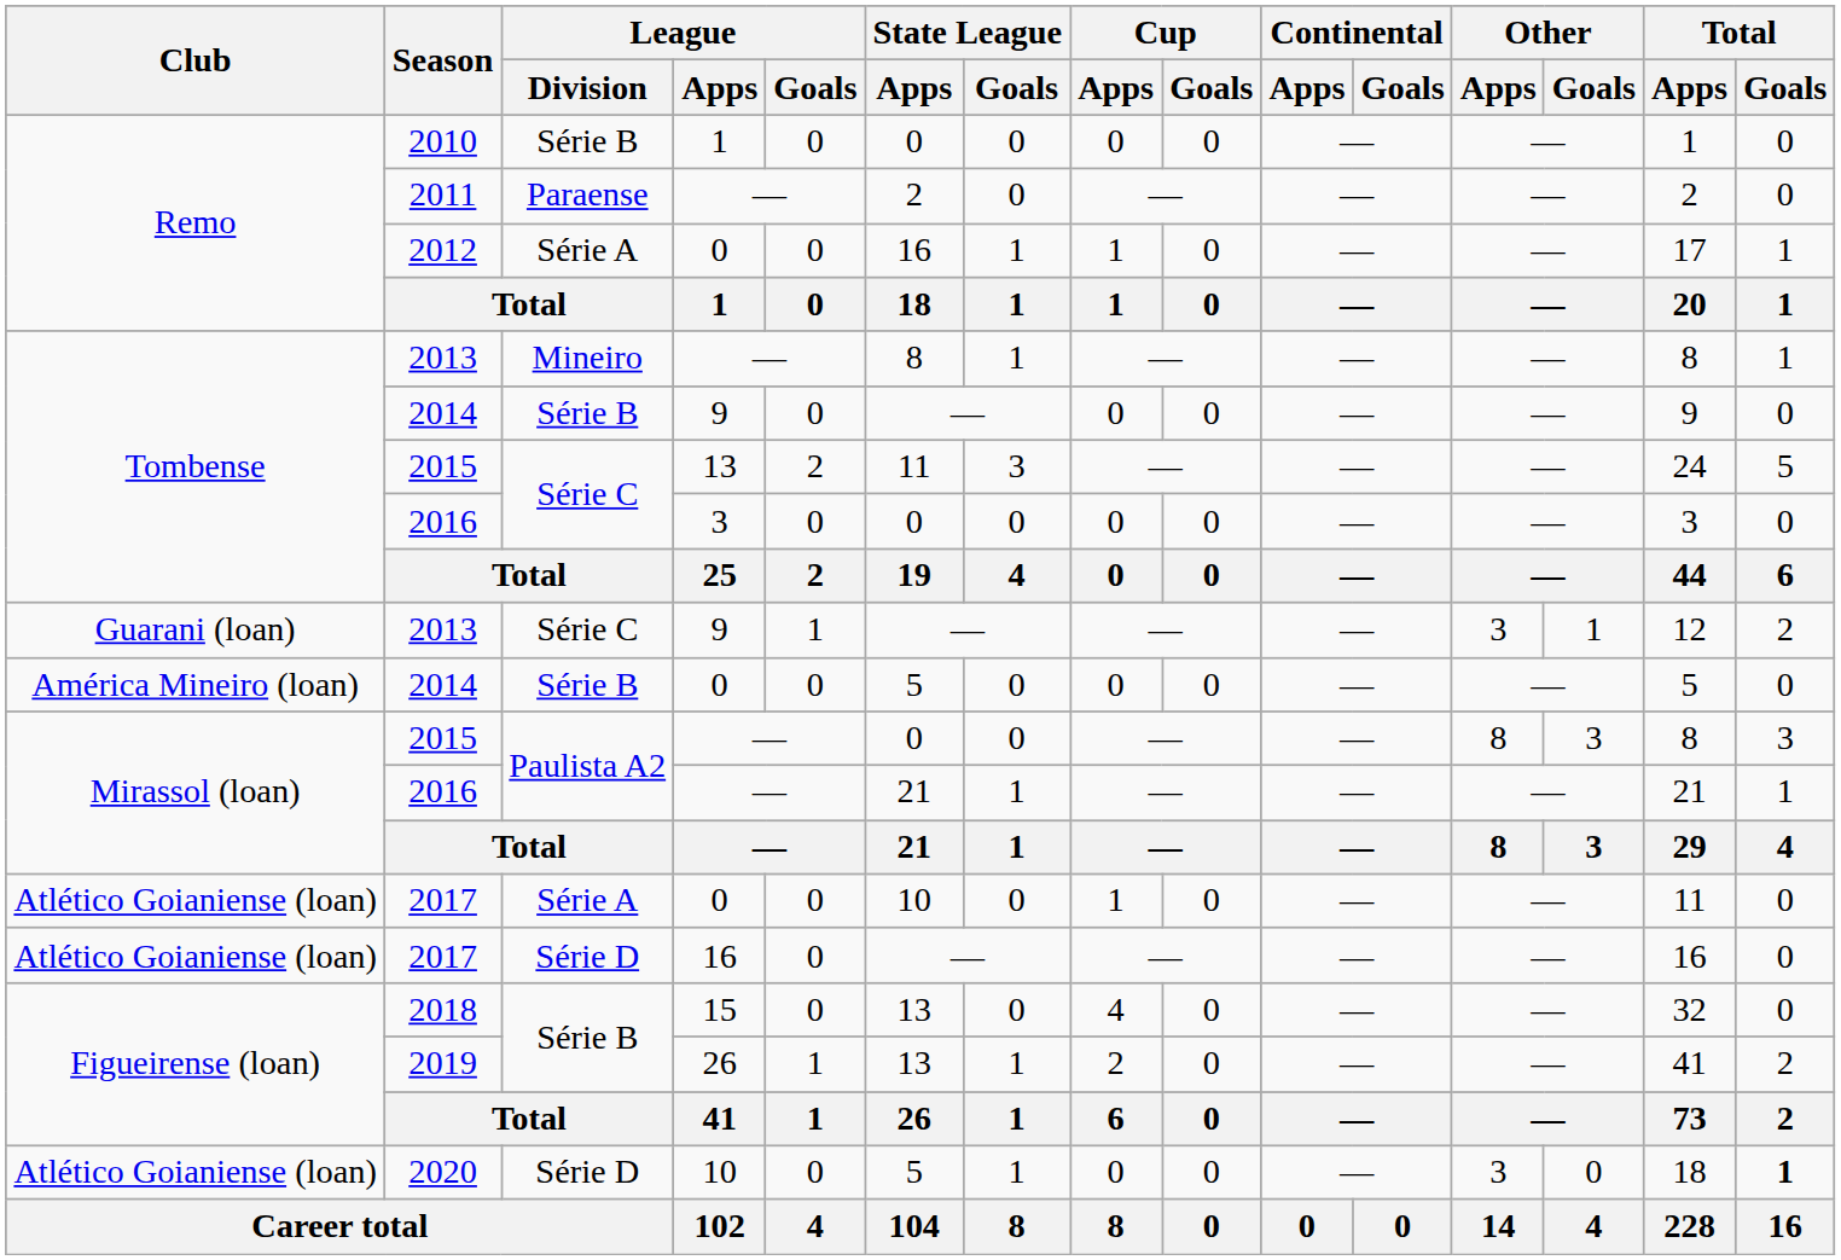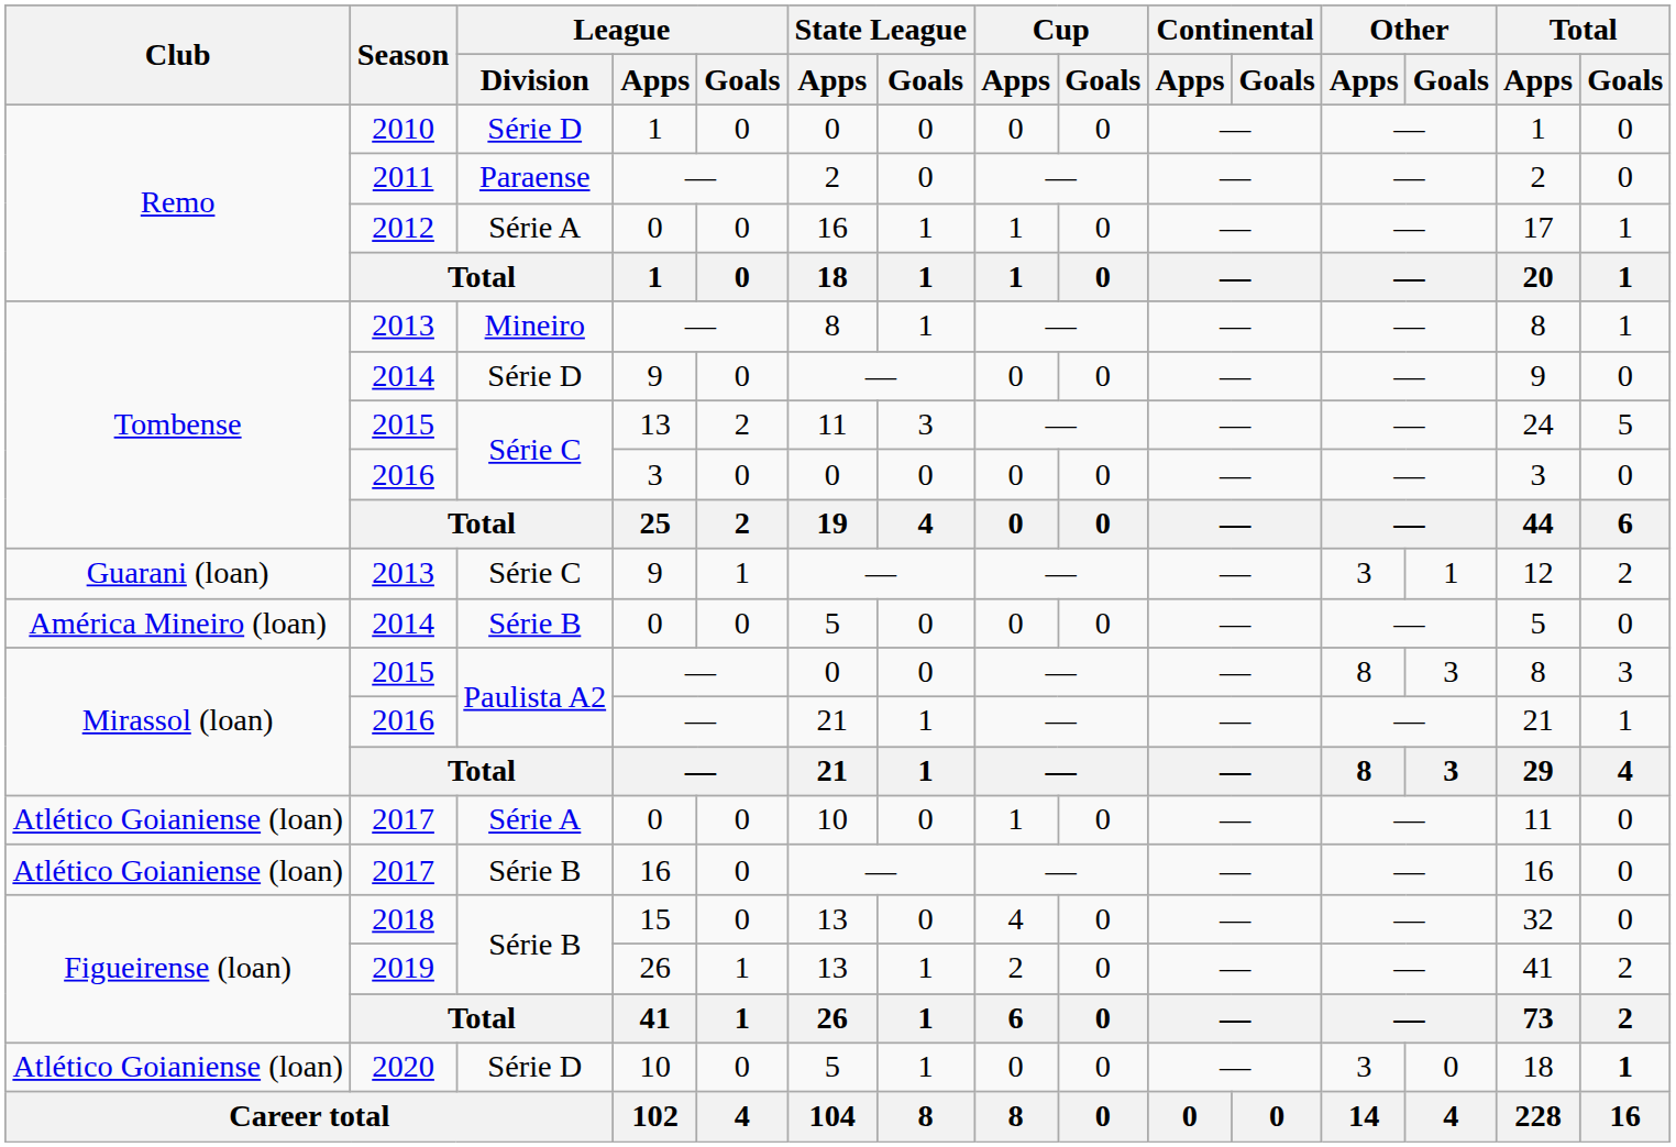2010 | League / Division: Série B -> Série D
2014 / 9 | League / Division: Série B -> Série D
2017 / 16 | League / Division: Série D -> Série B
